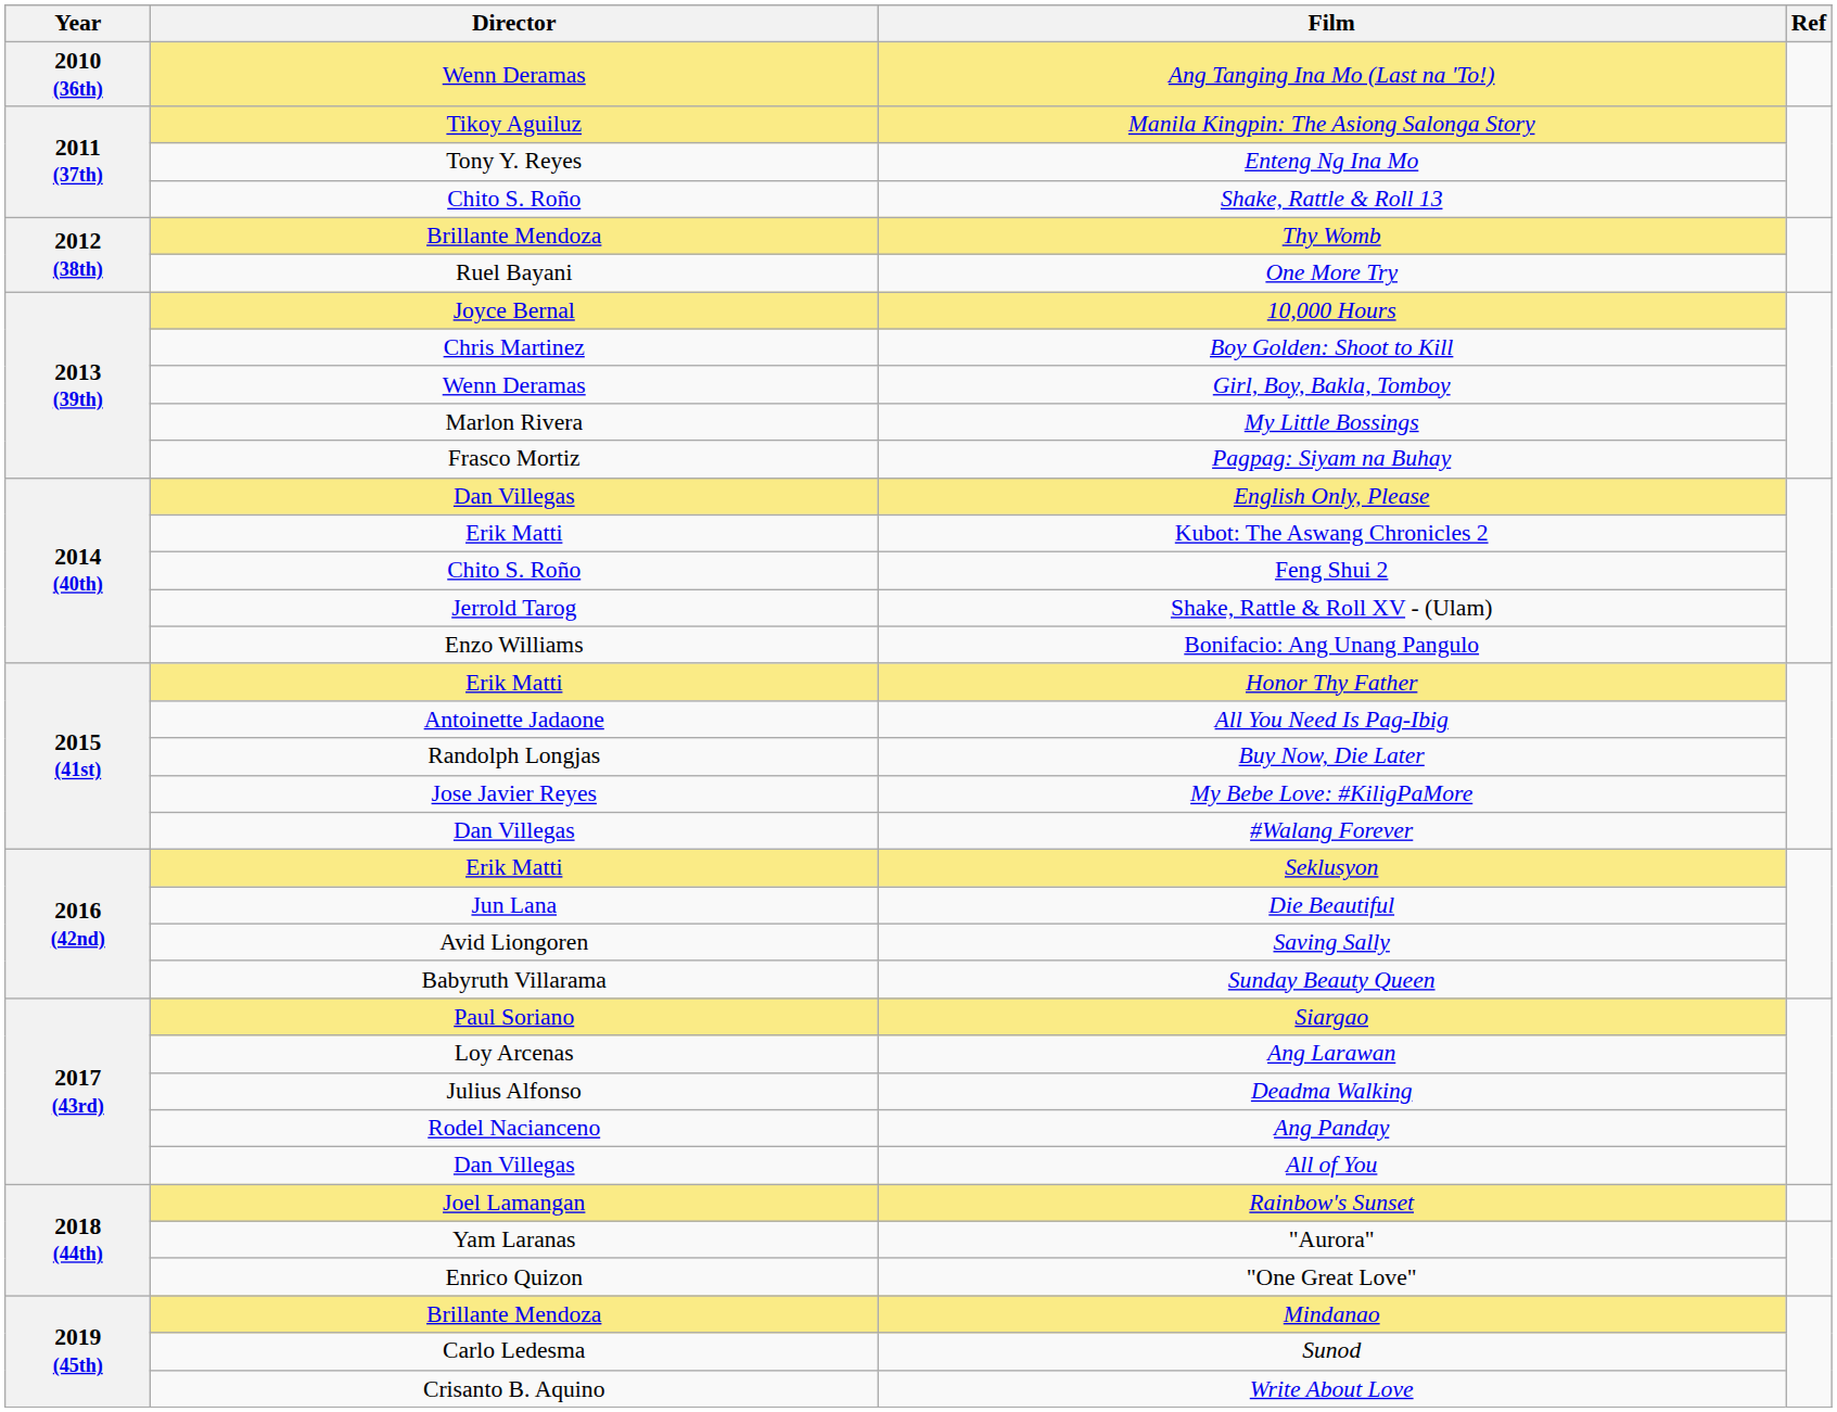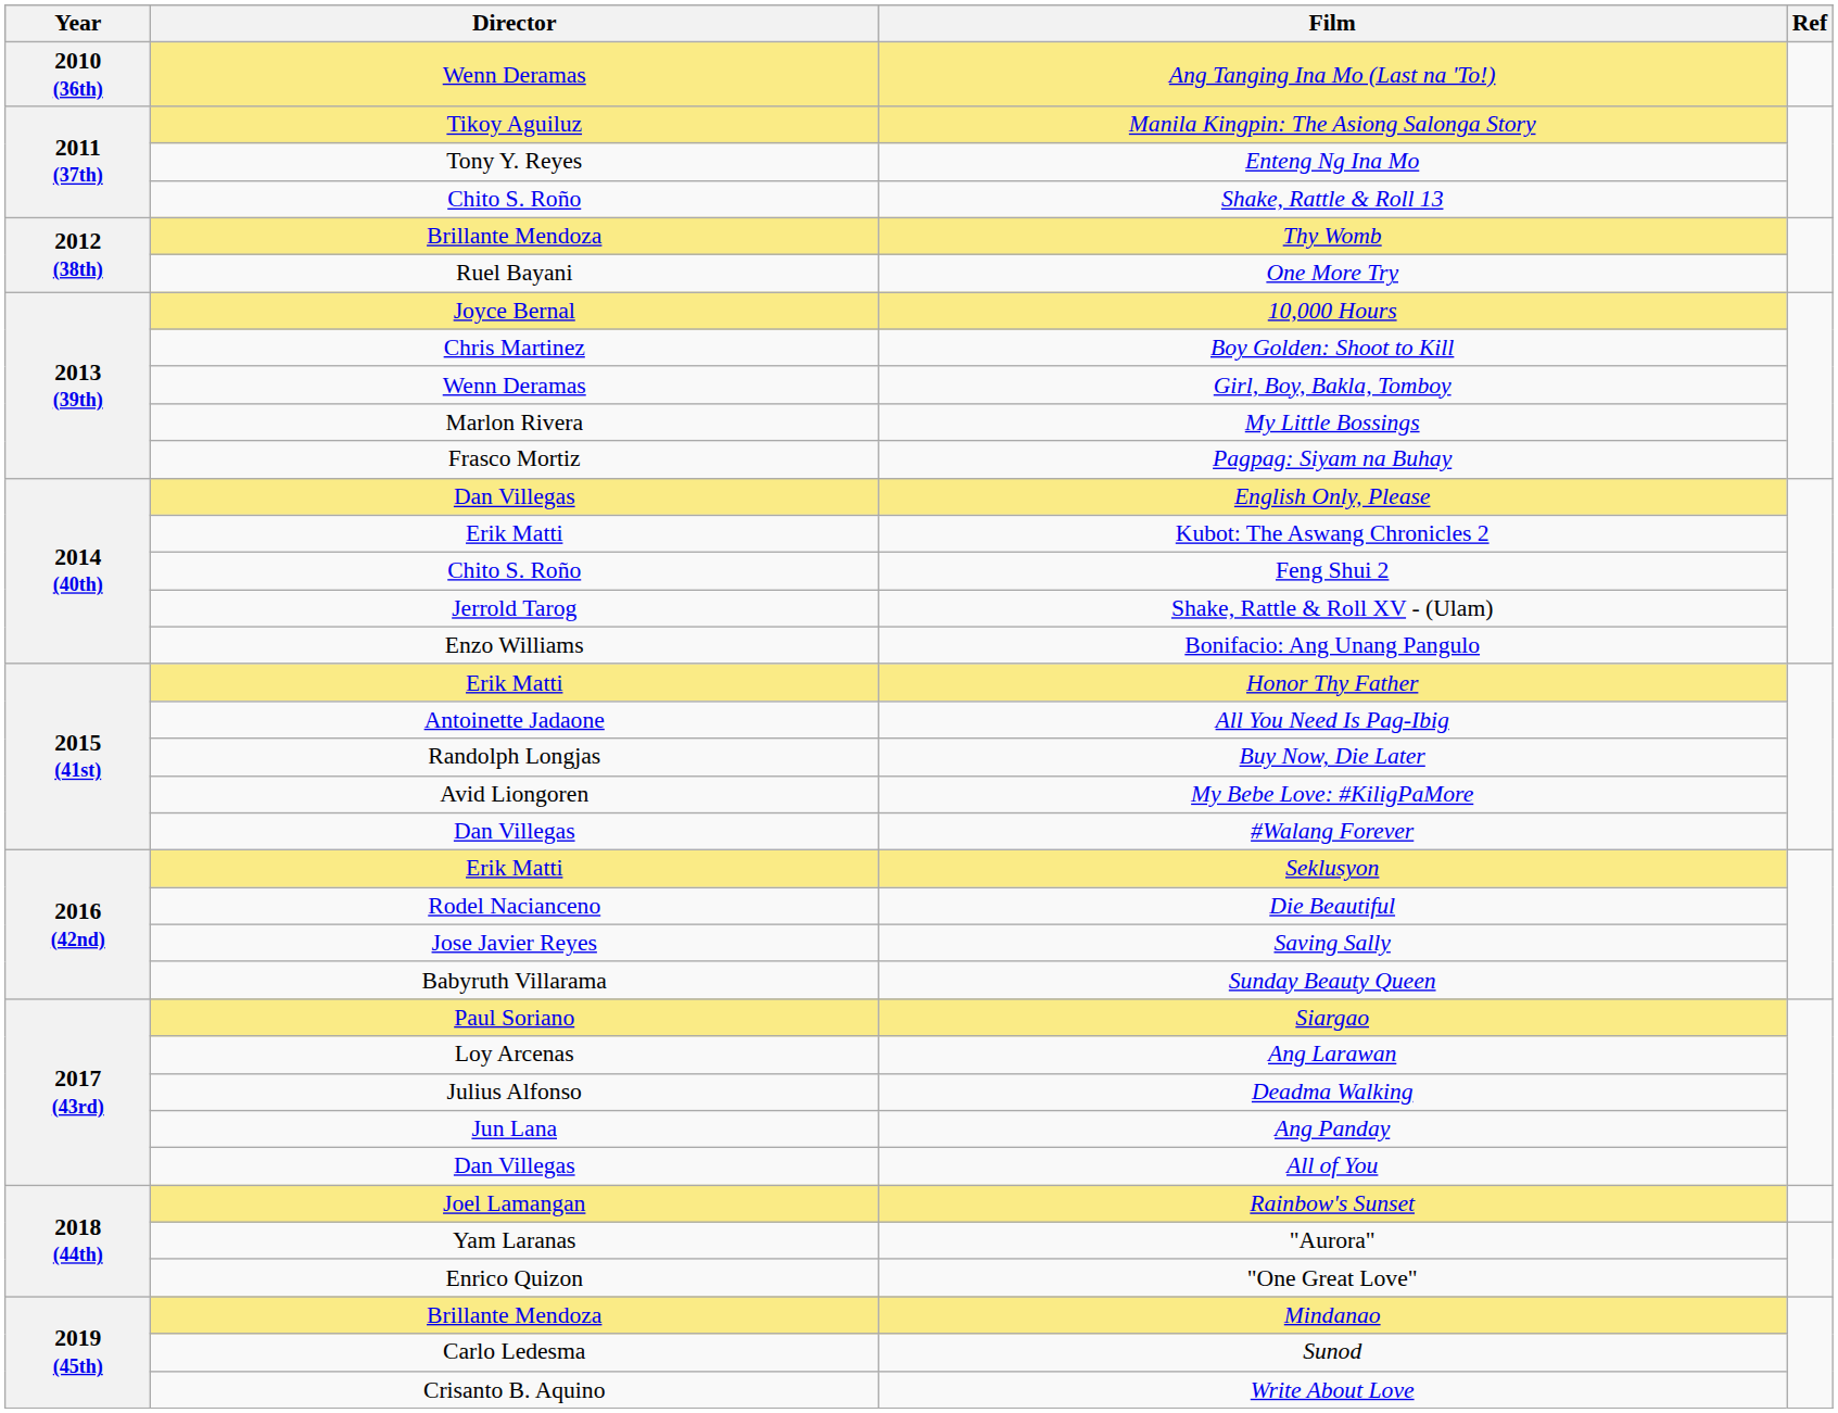My Bebe Love: #KiligPaMore | Director: Jose Javier Reyes -> Avid Liongoren
Die Beautiful | Director: Jun Lana -> Rodel Nacianceno
Saving Sally | Director: Avid Liongoren -> Jose Javier Reyes
Ang Panday | Director: Rodel Nacianceno -> Jun Lana
